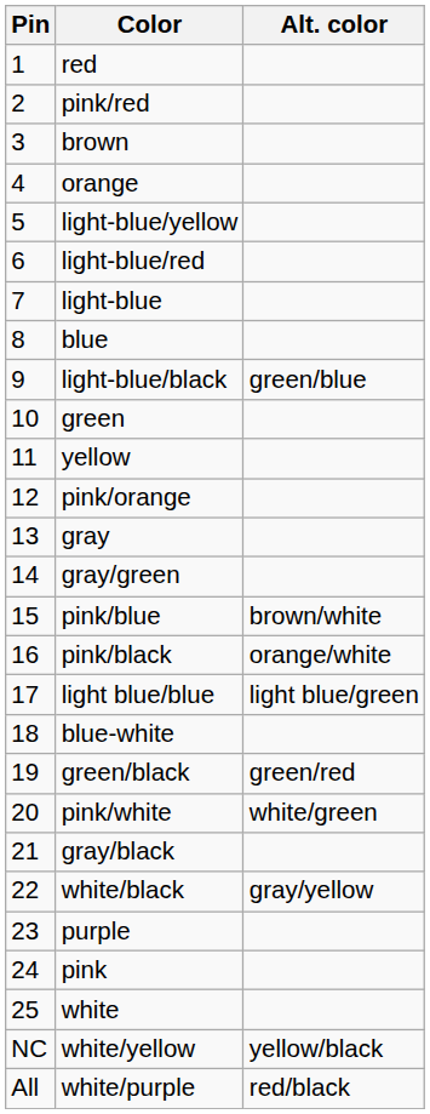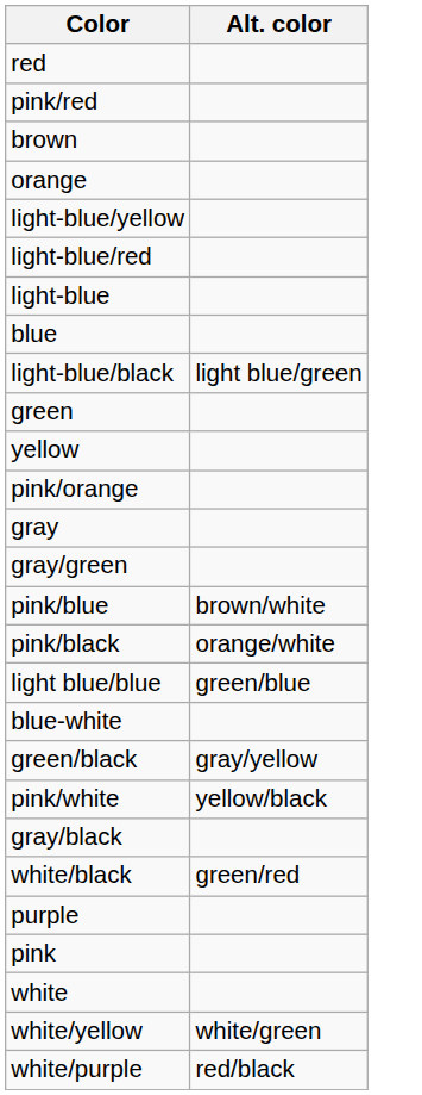- column: Pin | 1 | 2 | 3 | 4 | 5 | 6 | 7 | 8 | 9 | 10 | 11 | 12 | 13 | 14 | 15 | 16 | 17 | 18 | 19 | 20 | 21 | 22 | 23 | 24 | 25 | NC | All
light-blue/black | Alt. color: green/blue -> light blue/green
light blue/blue | Alt. color: light blue/green -> green/blue
green/black | Alt. color: green/red -> gray/yellow
pink/white | Alt. color: white/green -> yellow/black
white/black | Alt. color: gray/yellow -> green/red
white/yellow | Alt. color: yellow/black -> white/green
